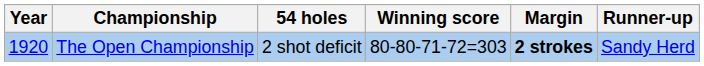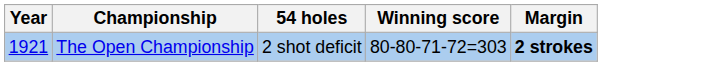- column: Runner-up | Sandy Herd
The Open Championship | Year: 1920 -> 1921
